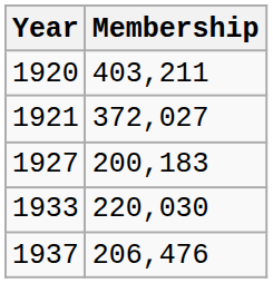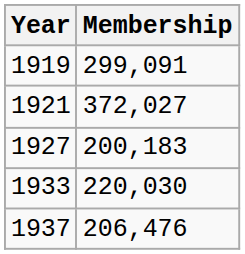+ row: 1919 | 299,091
- row: 1920 | 403,211
